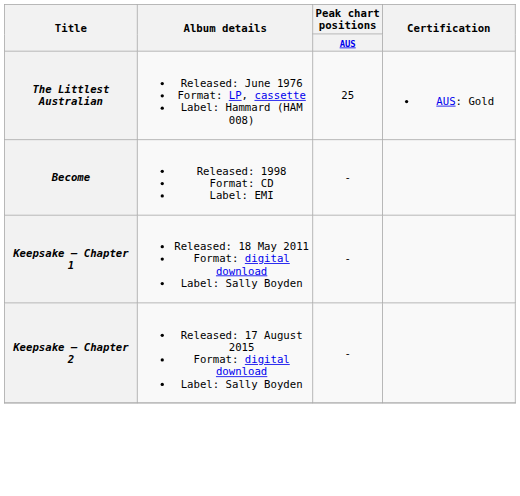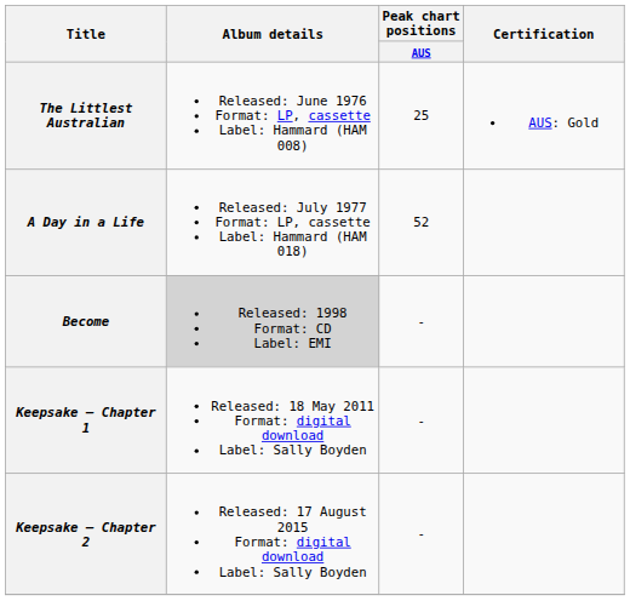+ row: A Day in a Life | Released: July 1977 Format: LP, cassette Label: Hammard (HAM 018) | 52
Become | Album details: no background -> lightgrey background
